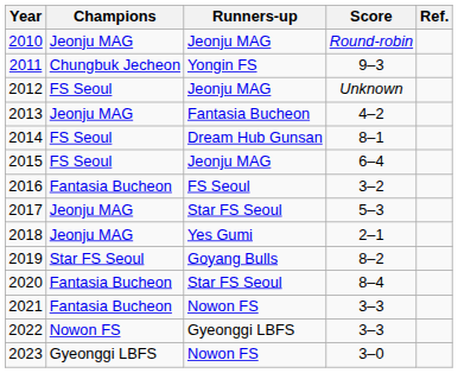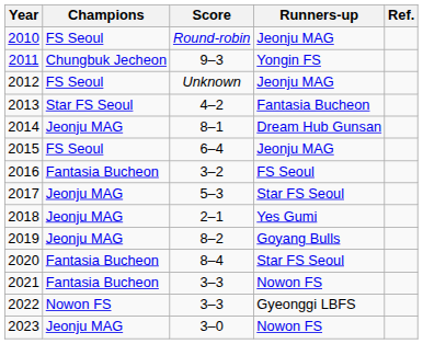columns swapped: Score <-> Runners-up
2010 | Champions: Jeonju MAG -> FS Seoul
2013 | Champions: Jeonju MAG -> Star FS Seoul
2014 | Champions: FS Seoul -> Jeonju MAG
2019 | Champions: Star FS Seoul -> Jeonju MAG
2023 | Champions: Gyeonggi LBFS -> Jeonju MAG
